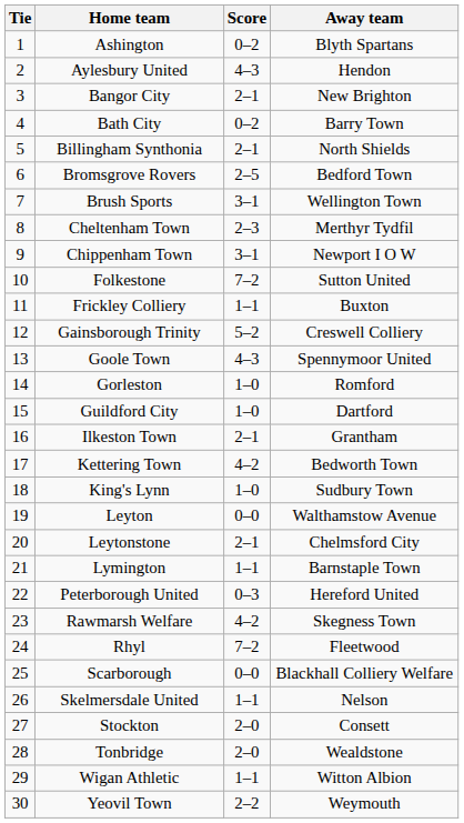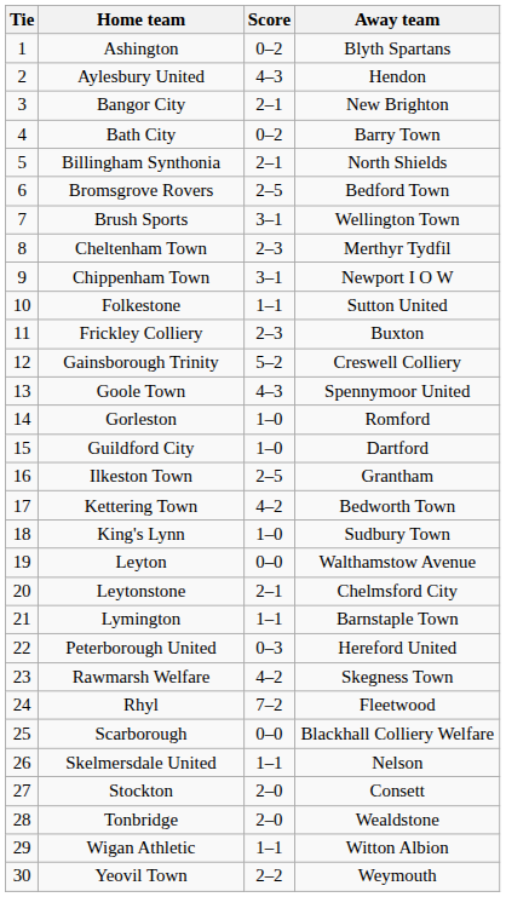Folkestone | Score: 7–2 -> 1–1
Frickley Colliery | Score: 1–1 -> 2–3
Ilkeston Town | Score: 2–1 -> 2–5
